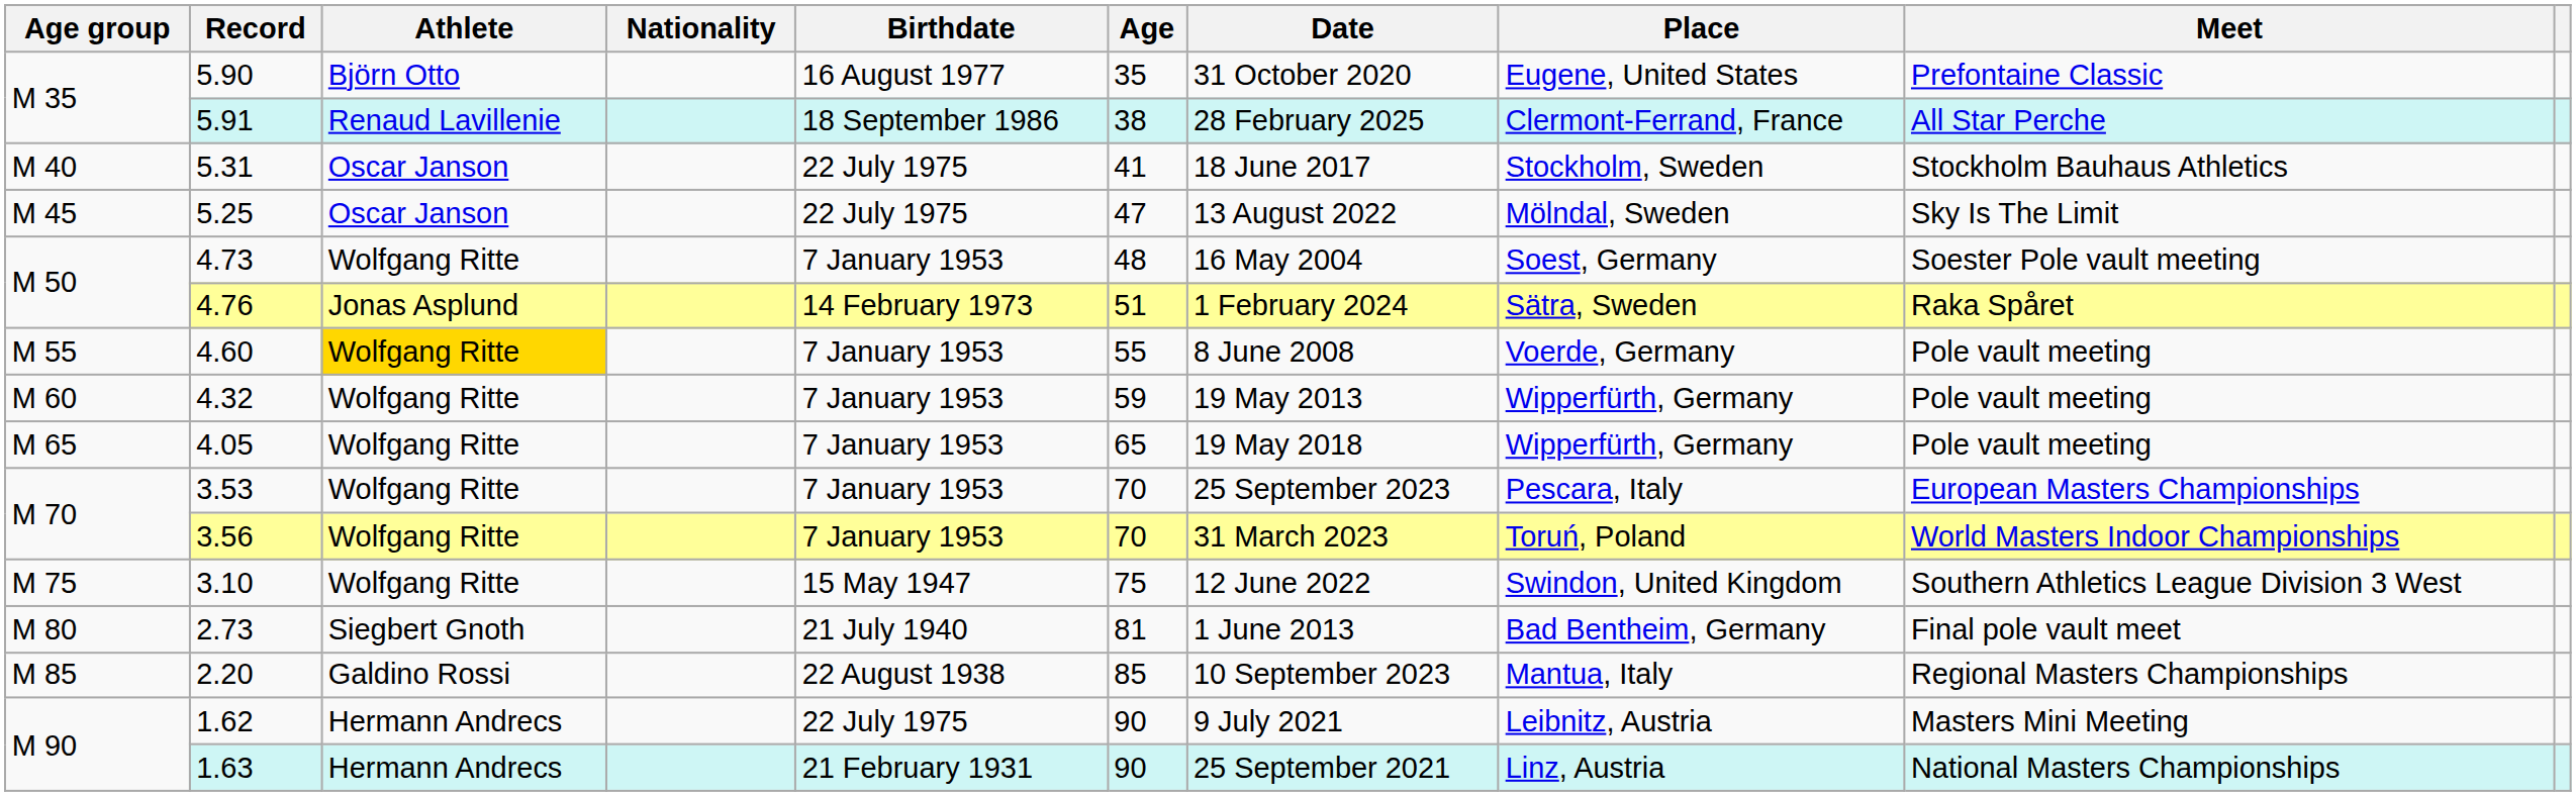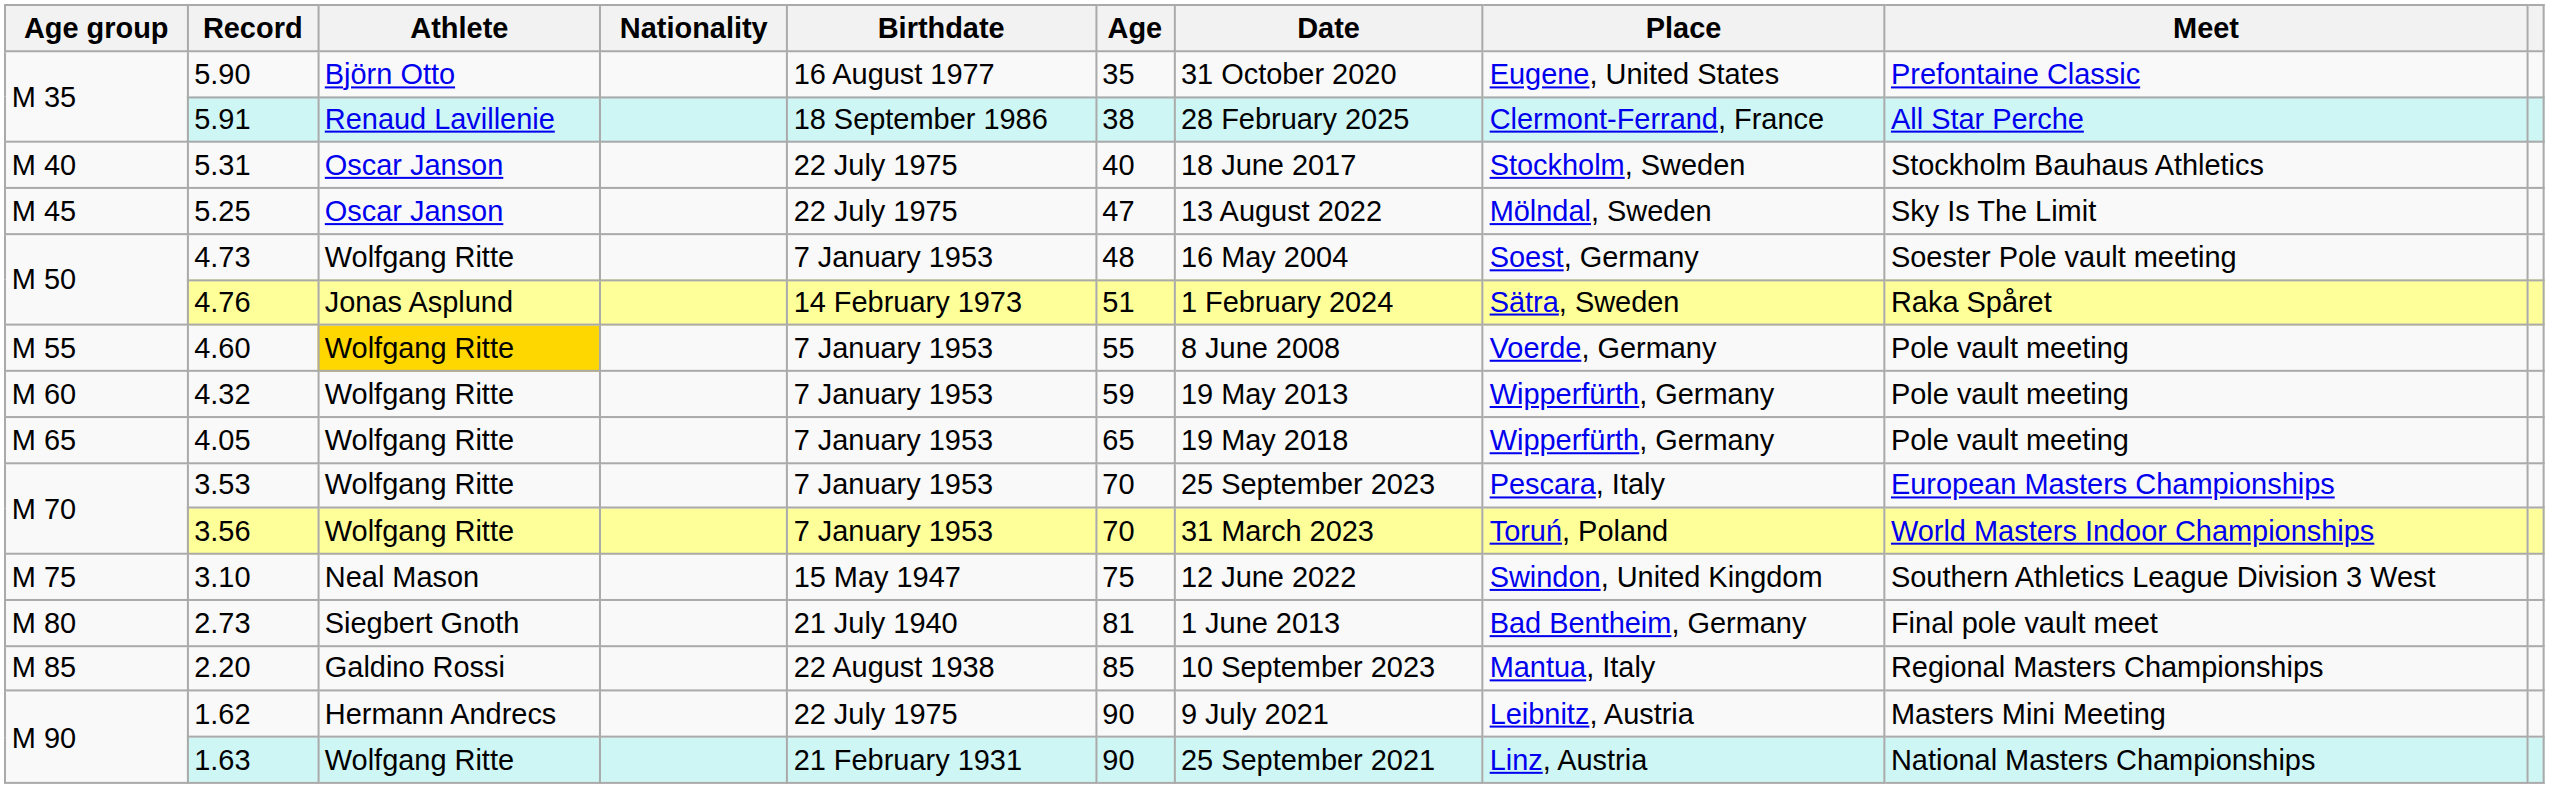5.31 | Age: 41 -> 40
3.10 | Athlete: Wolfgang Ritte -> Neal Mason
1.63 | Athlete: Hermann Andrecs -> Wolfgang Ritte
